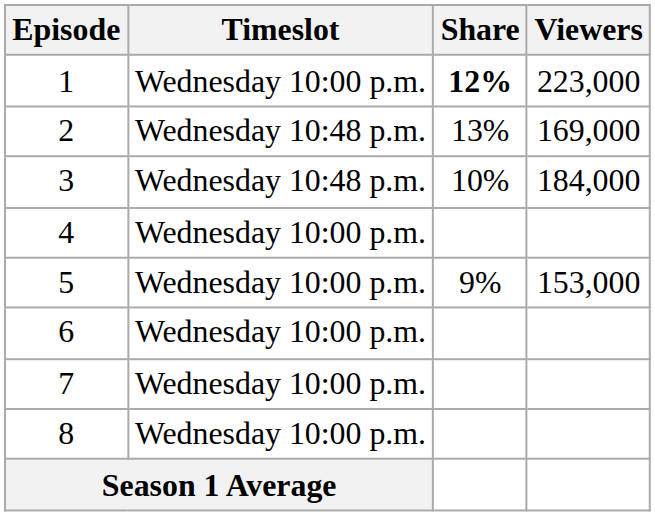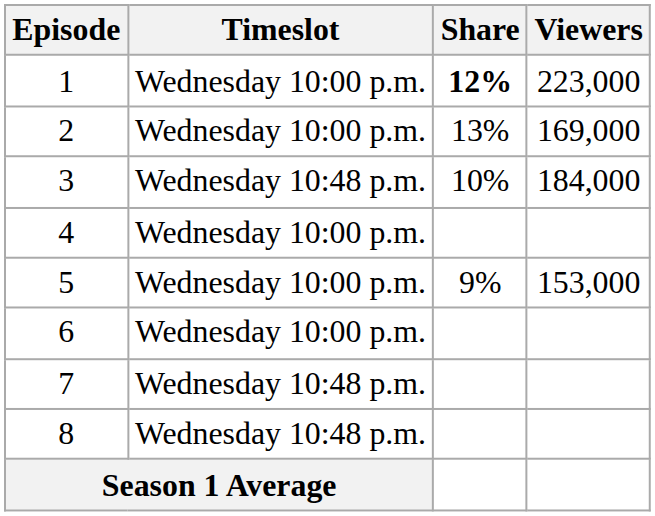2 | Timeslot: Wednesday 10:48 p.m. -> Wednesday 10:00 p.m.
7 | Timeslot: Wednesday 10:00 p.m. -> Wednesday 10:48 p.m.
8 | Timeslot: Wednesday 10:00 p.m. -> Wednesday 10:48 p.m.
